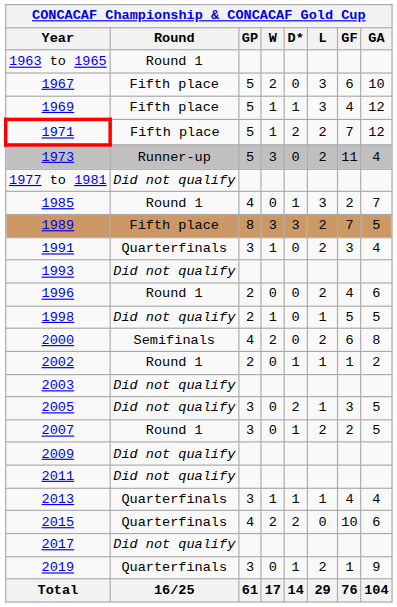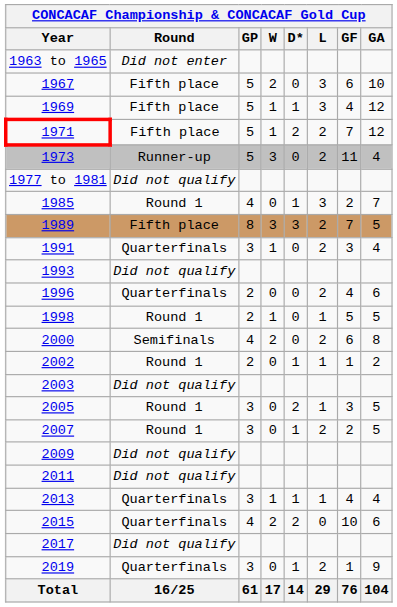1963 to 1965 | Round: Round 1 -> Did not enter
1996 | Round: Round 1 -> Quarterfinals
1998 | Round: Did not qualify -> Round 1
2005 | Round: Did not qualify -> Round 1
